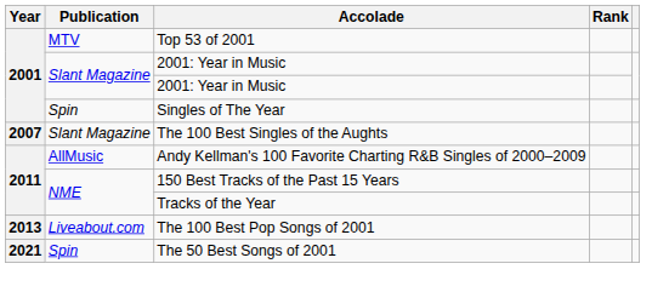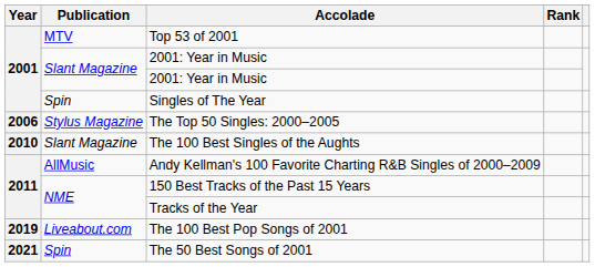+ row: 2006 | Stylus Magazine | The Top 50 Singles: 2000–2005
The 100 Best Singles of the Aughts | Year: 2007 -> 2010
The 100 Best Pop Songs of 2001 | Year: 2013 -> 2019
